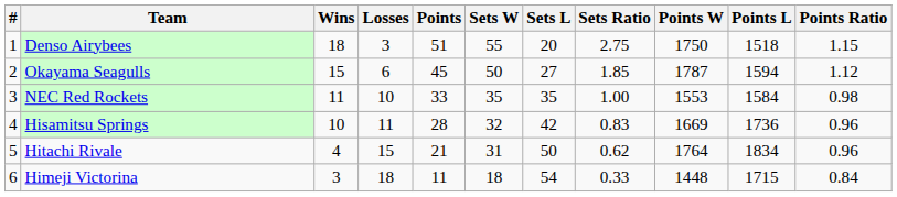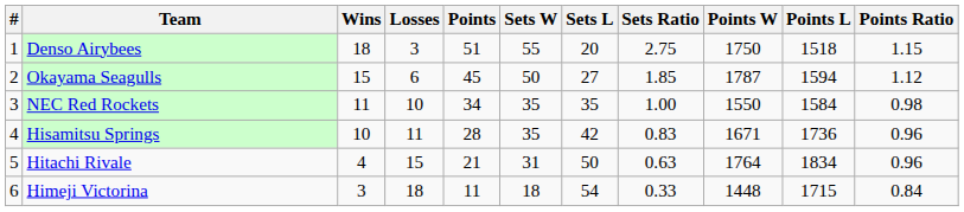NEC Red Rockets | Points: 33 -> 34
NEC Red Rockets | Points W: 1553 -> 1550
Hisamitsu Springs | Sets W: 32 -> 35
Hisamitsu Springs | Points W: 1669 -> 1671
Hitachi Rivale | Sets Ratio: 0.62 -> 0.63
